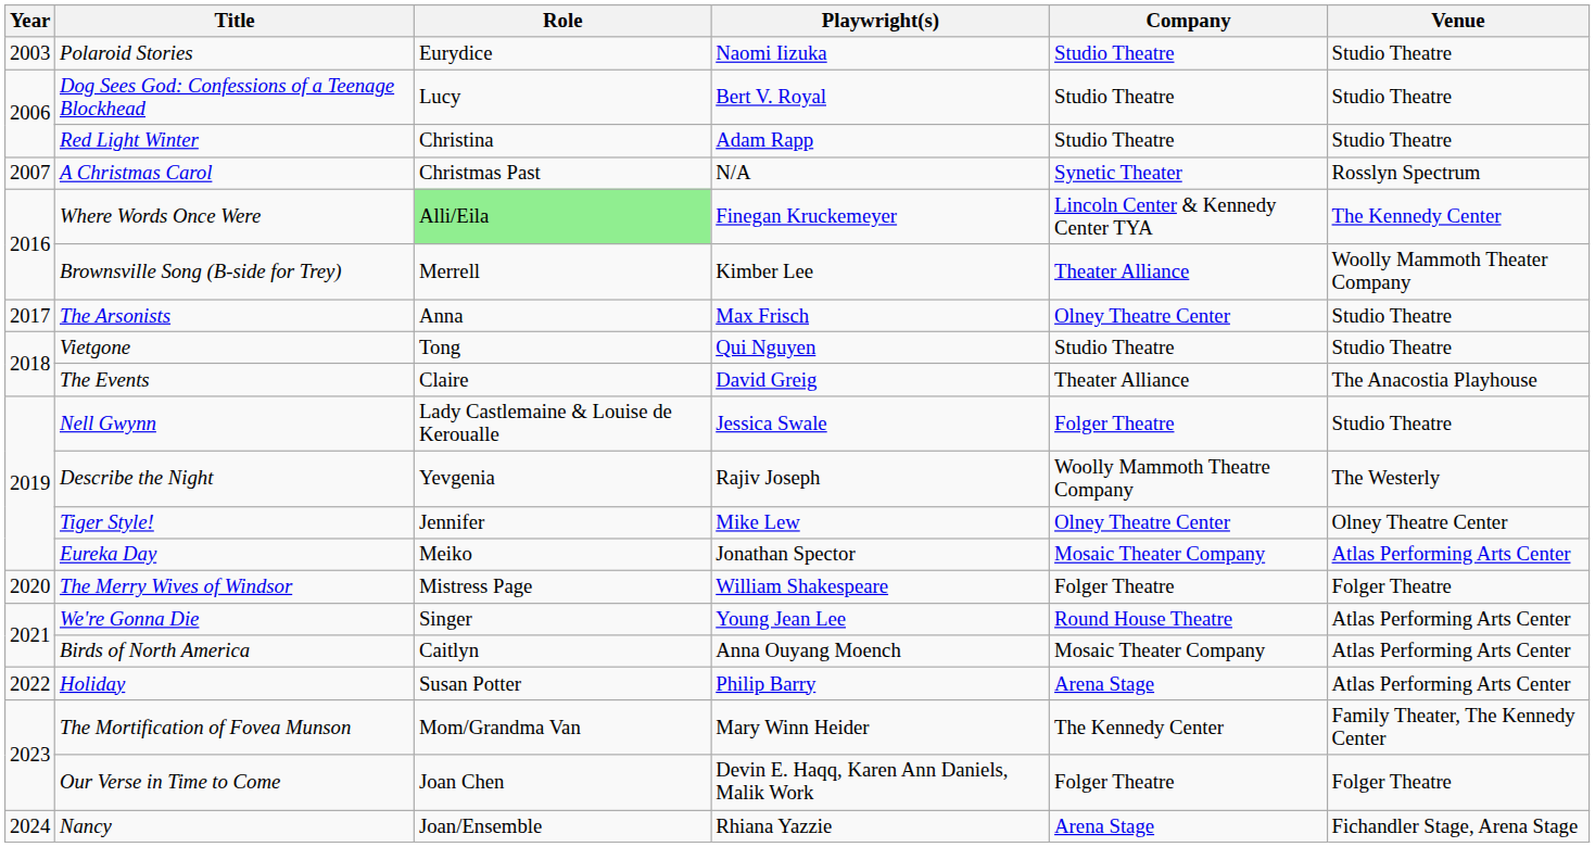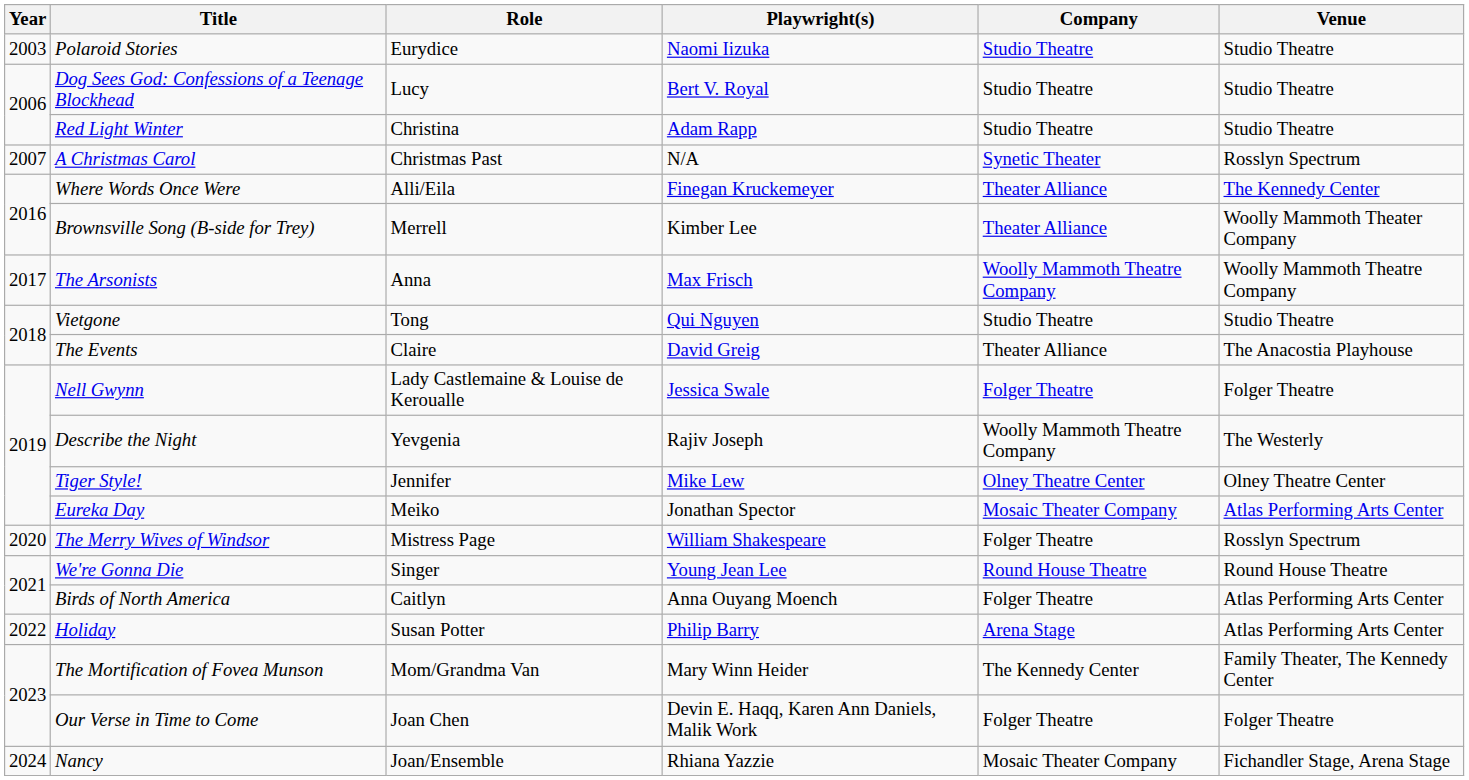Where Words Once Were | Role: lightgreen background -> no background
Where Words Once Were | Company: Lincoln Center & Kennedy Center TYA -> Theater Alliance
The Arsonists | Company: Olney Theatre Center -> Woolly Mammoth Theatre Company
The Arsonists | Venue: Studio Theatre -> Woolly Mammoth Theatre Company
Nell Gwynn | Venue: Studio Theatre -> Folger Theatre
The Merry Wives of Windsor | Venue: Folger Theatre -> Rosslyn Spectrum
We're Gonna Die | Venue: Atlas Performing Arts Center -> Round House Theatre
Birds of North America | Company: Mosaic Theater Company -> Folger Theatre
Nancy | Company: Arena Stage -> Mosaic Theater Company
